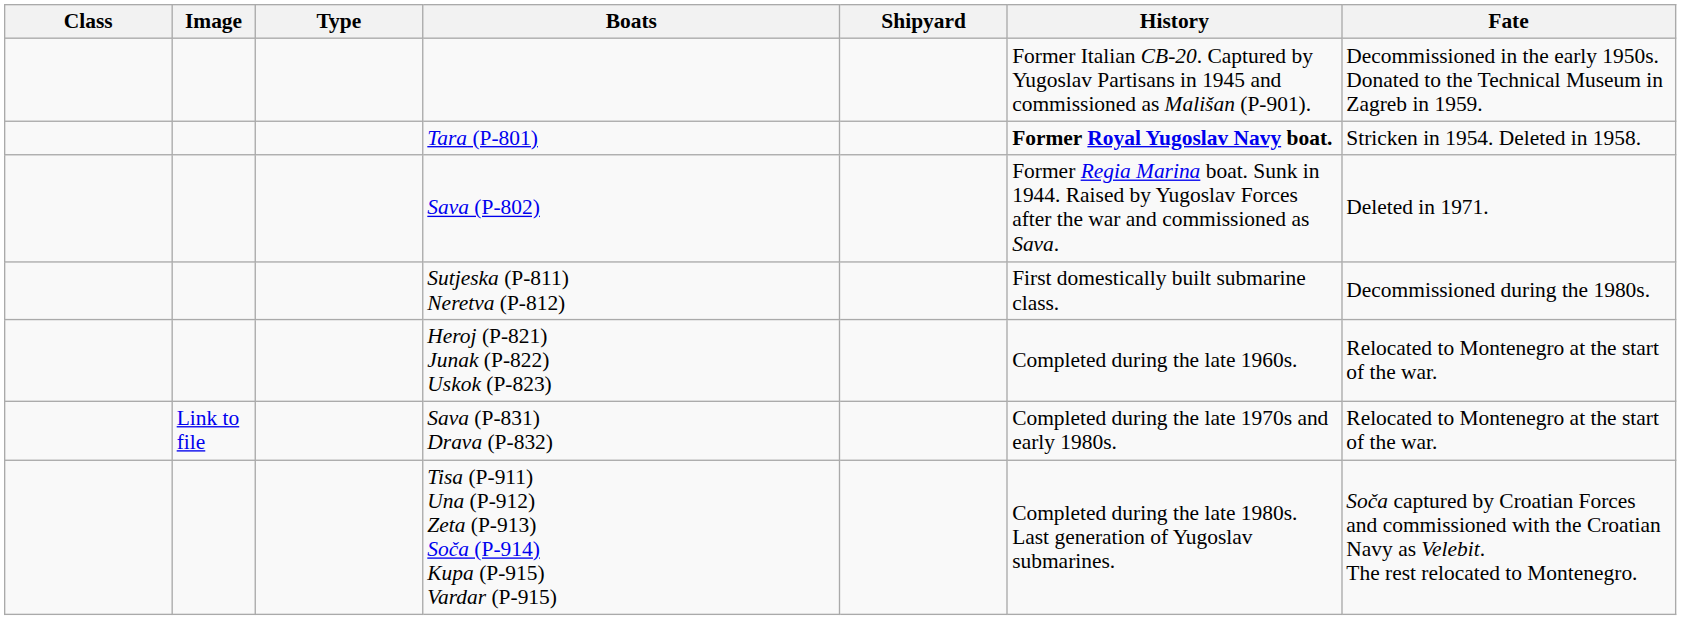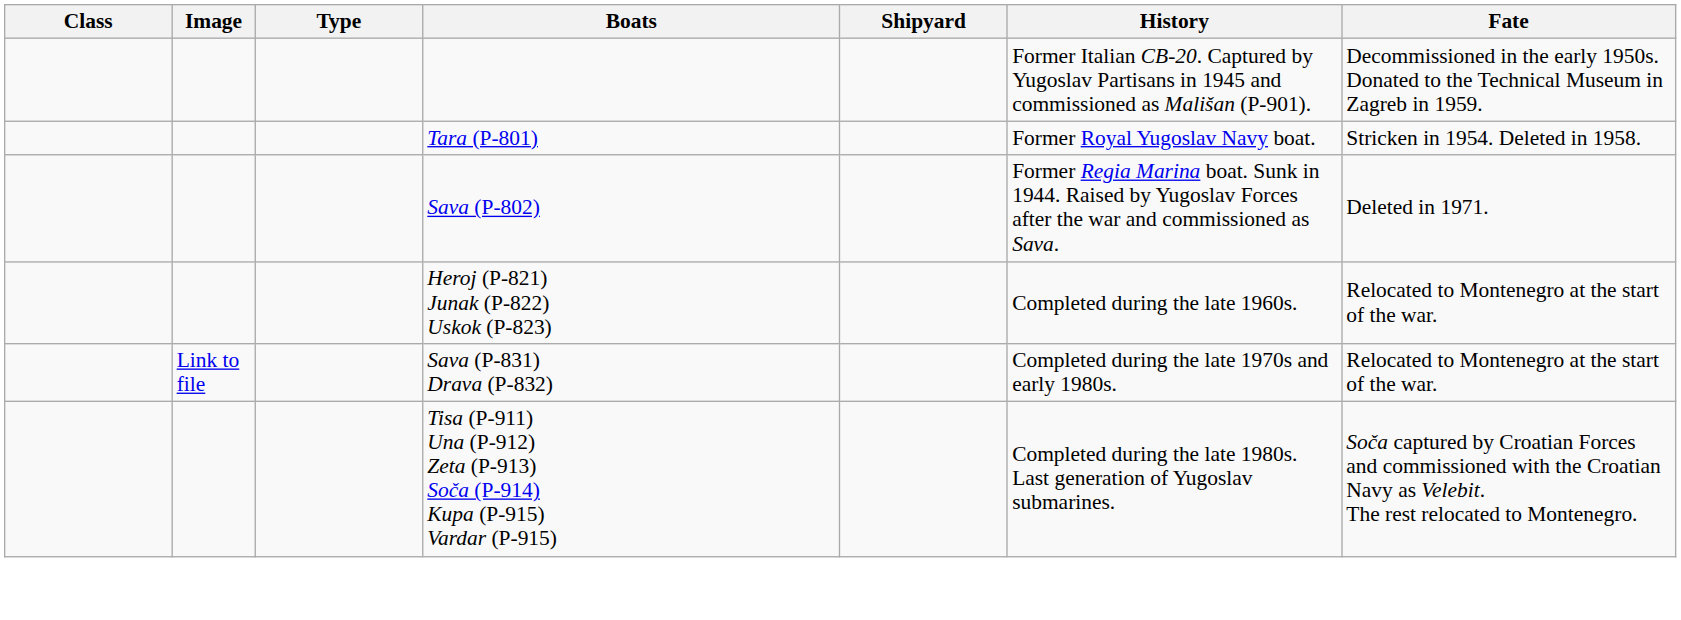Tara (P-801) | History: bold -> normal
- row: Sutjeska (P-811) Neretva (P-812) | First domestically built submarine class. | Decommissioned during the 1980s.
